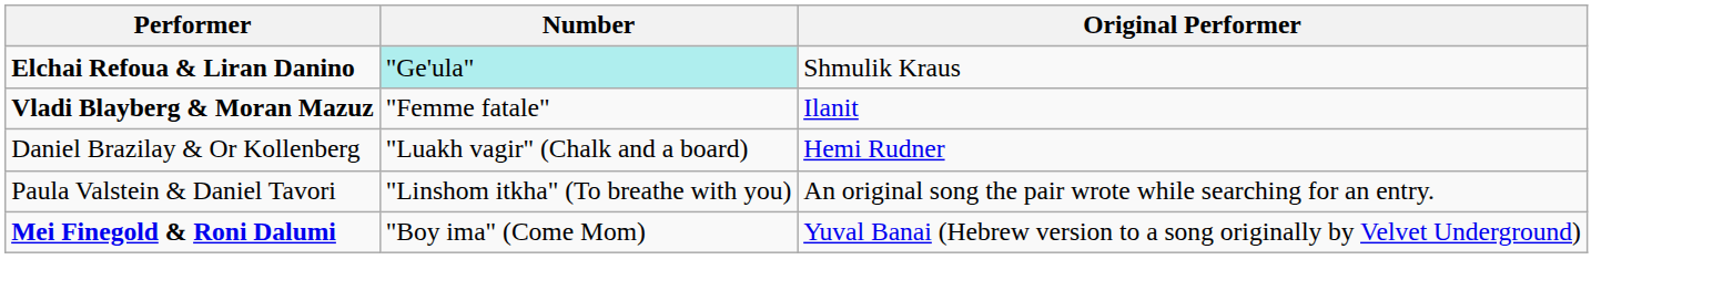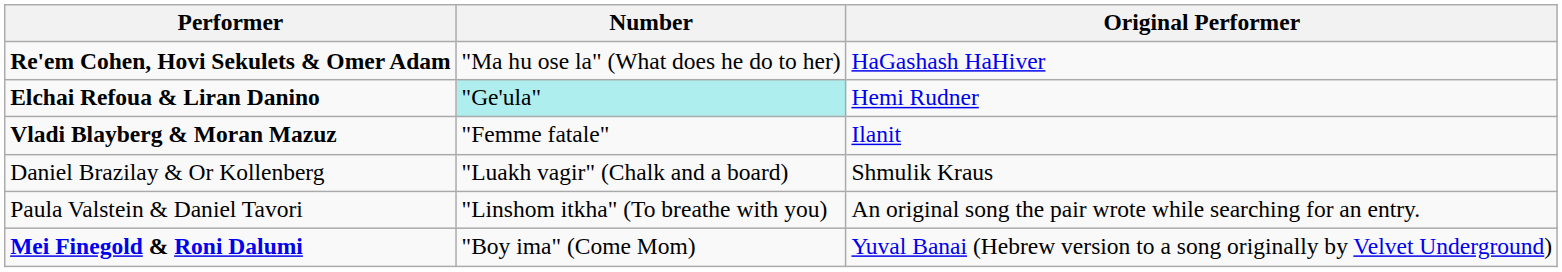+ row: Re'em Cohen, Hovi Sekulets & Omer Adam | "Ma hu ose la" (What does he do to her) | HaGashash HaHiver
Elchai Refoua & Liran Danino | Original Performer: Shmulik Kraus -> Hemi Rudner
Daniel Brazilay & Or Kollenberg | Original Performer: Hemi Rudner -> Shmulik Kraus
